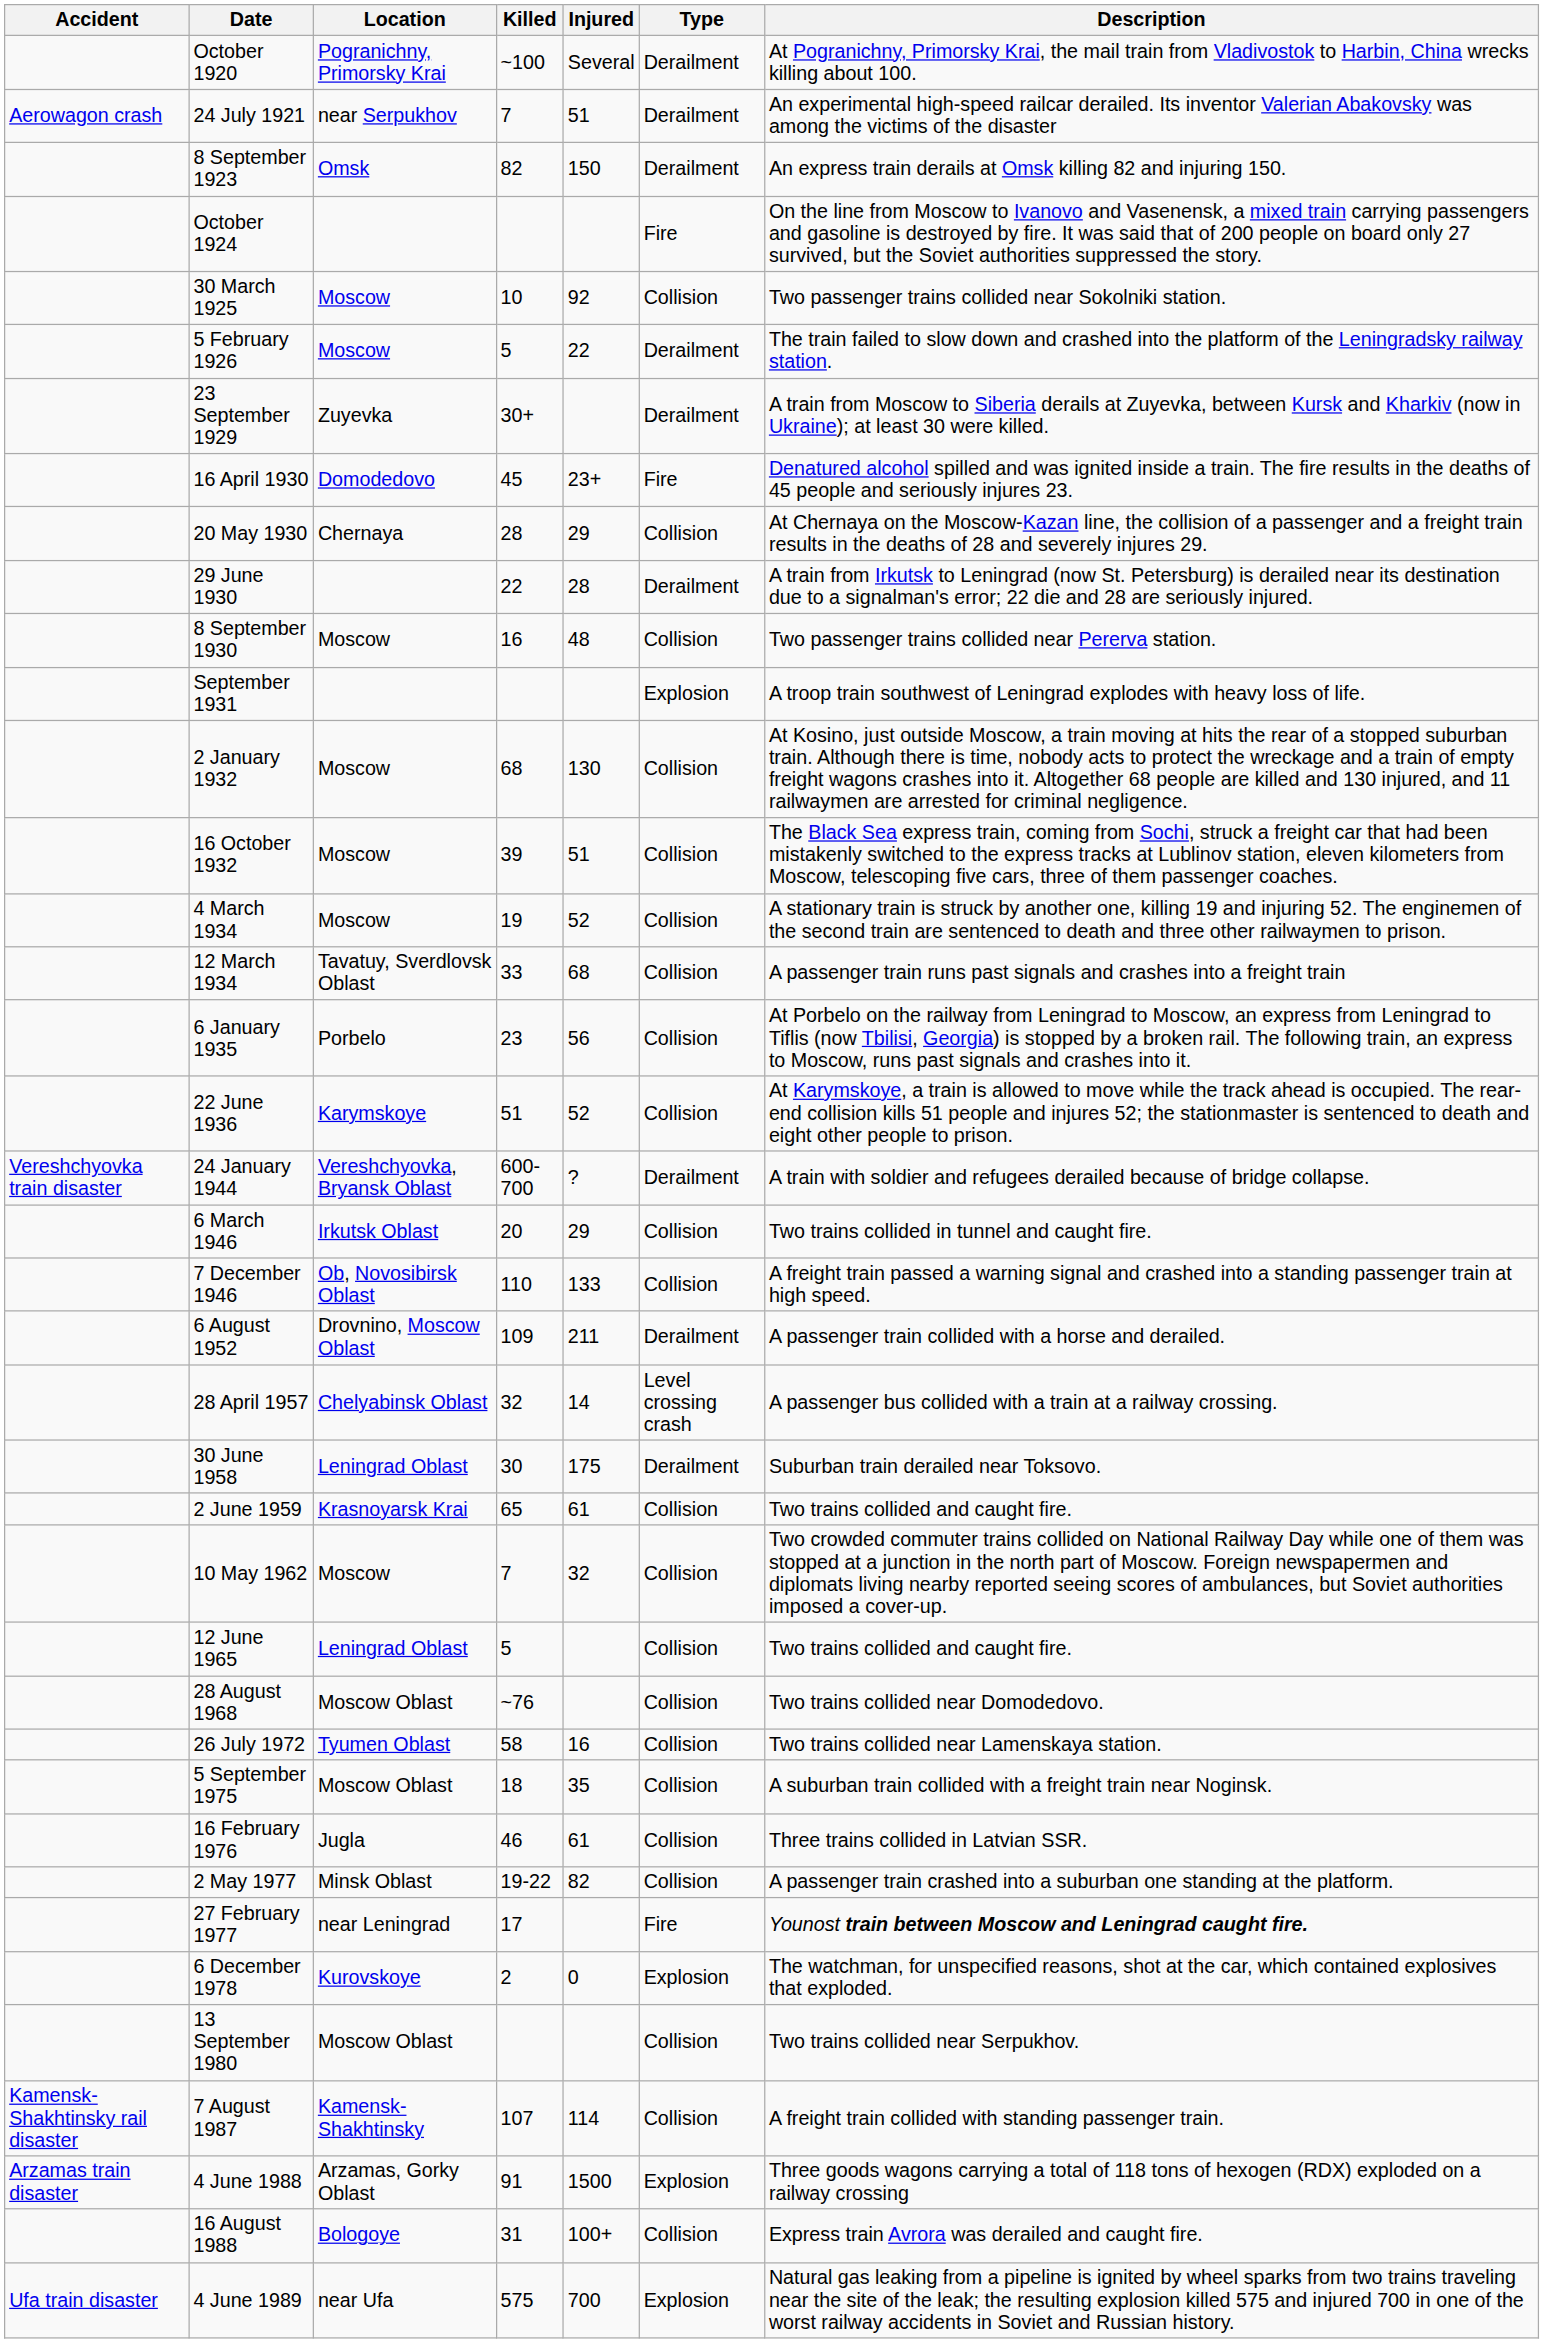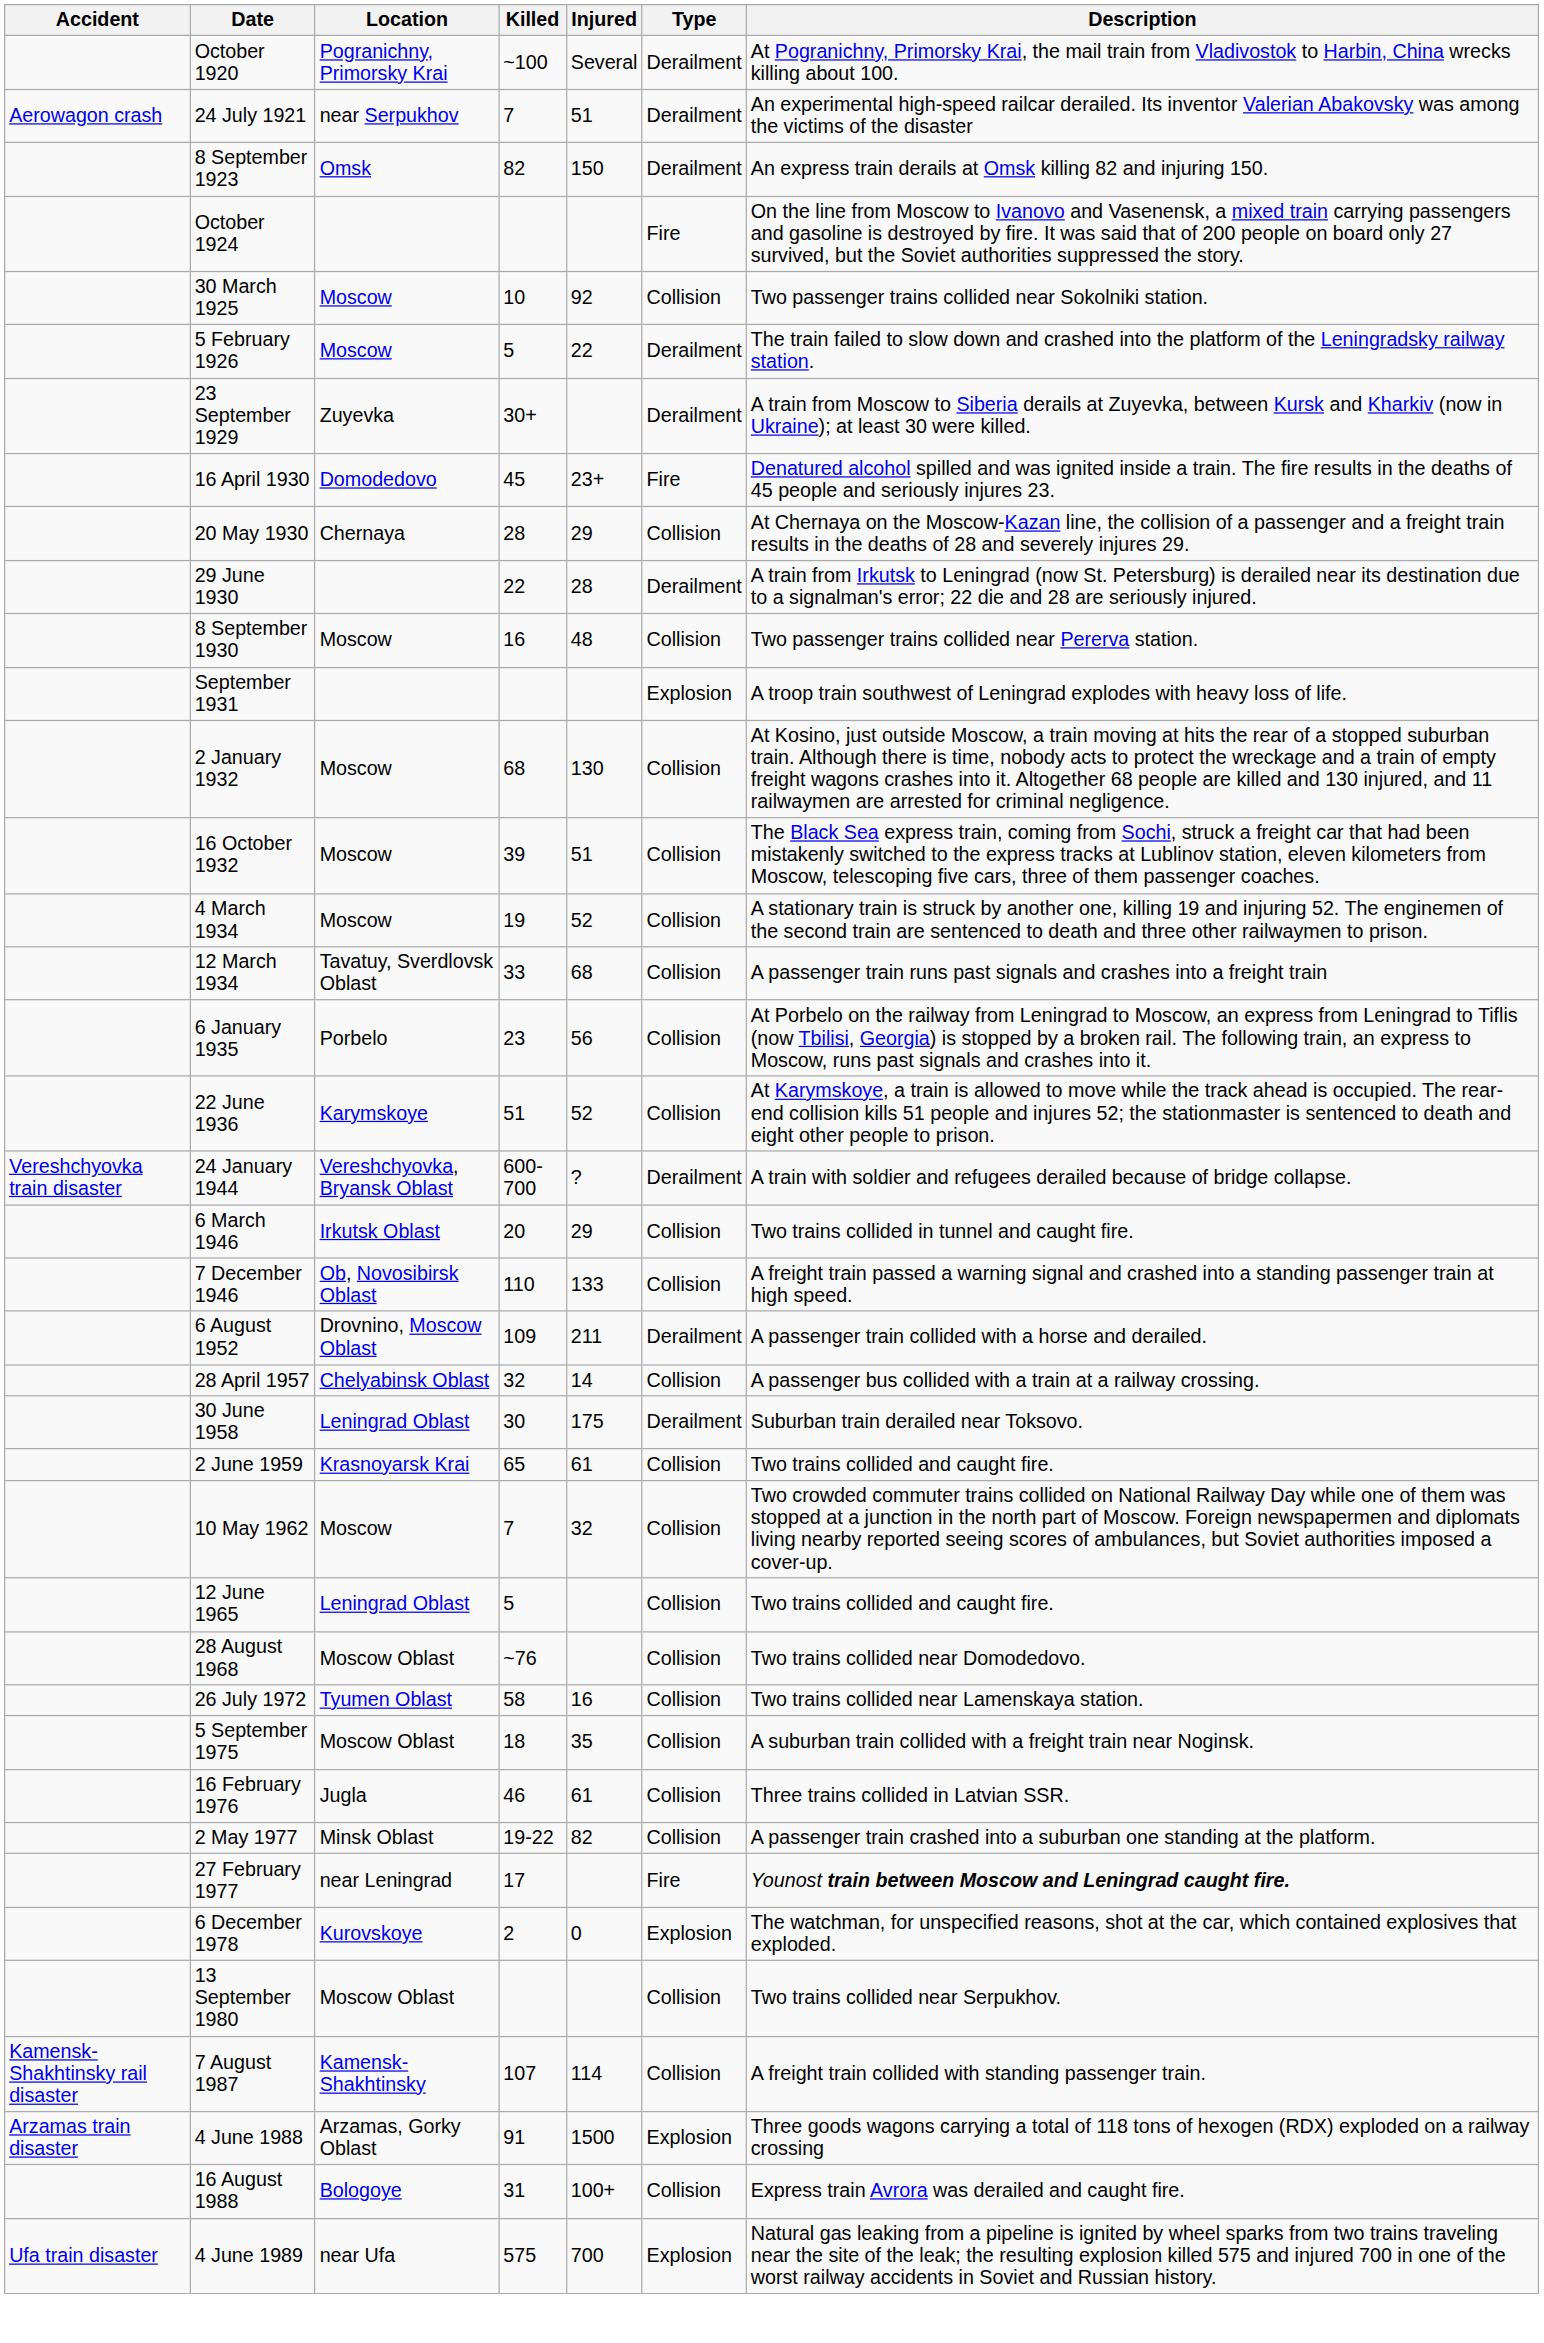28 April 1957 | Type: Level crossing crash -> Collision
